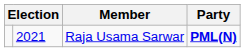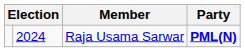Raja Usama Sarwar | column 2: 2021 -> 2024
